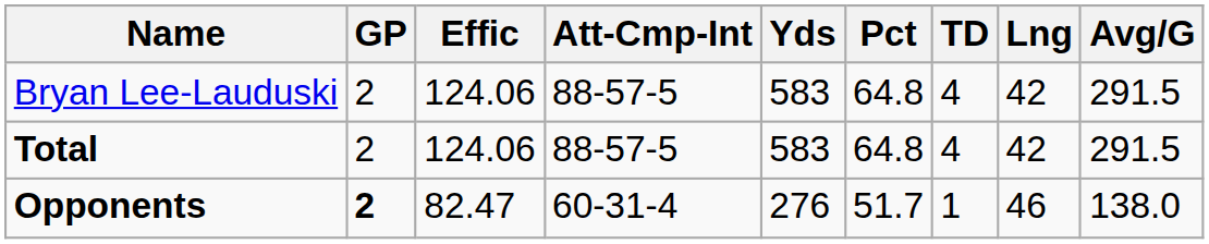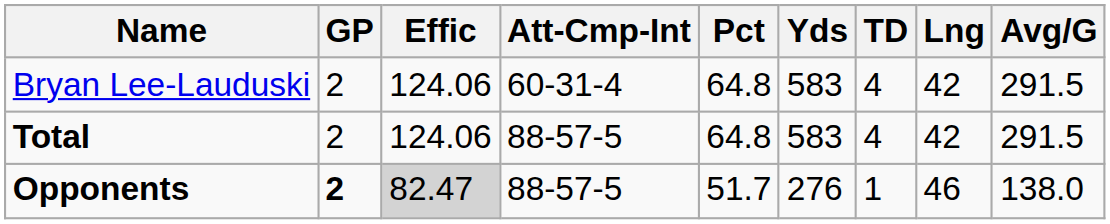columns swapped: Pct <-> Yds
Bryan Lee-Lauduski | Att-Cmp-Int: 88-57-5 -> 60-31-4
Opponents | Effic: no background -> lightgrey background
Opponents | Att-Cmp-Int: 60-31-4 -> 88-57-5
